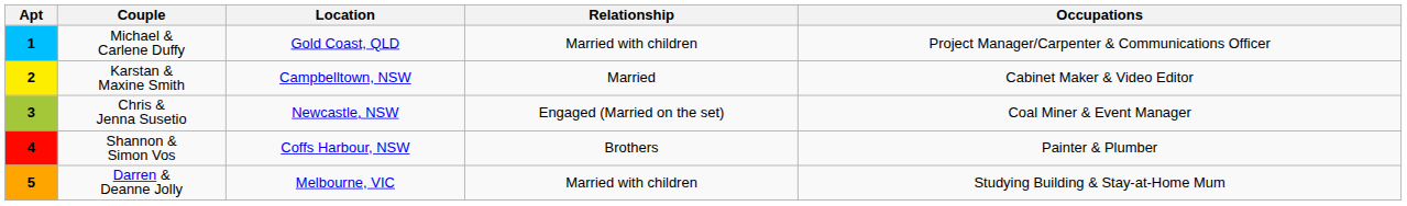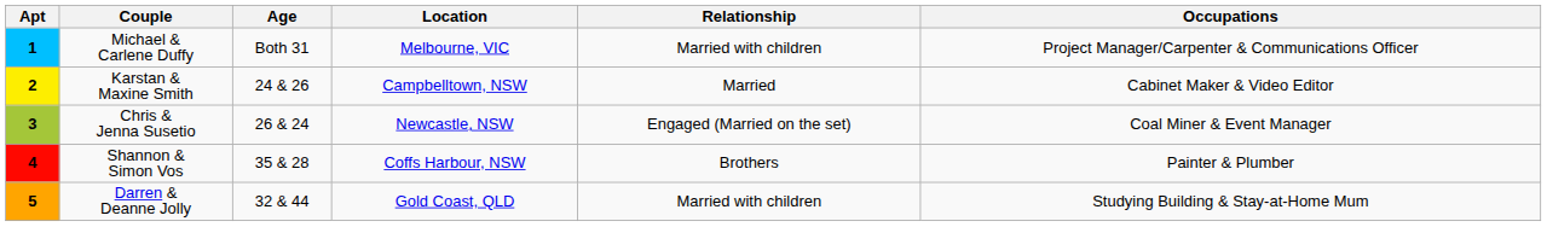+ column: Age | Both 31 | 24 & 26 | 26 & 24 | 35 & 28 | 32 & 44
1 | Location: Gold Coast, QLD -> Melbourne, VIC
5 | Location: Melbourne, VIC -> Gold Coast, QLD
